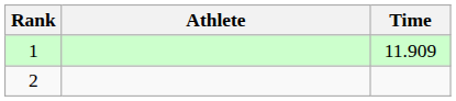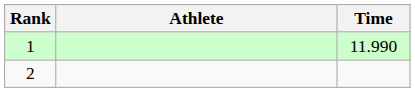1 | Time: 11.909 -> 11.990
